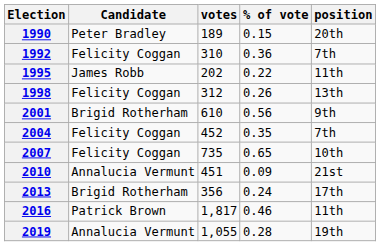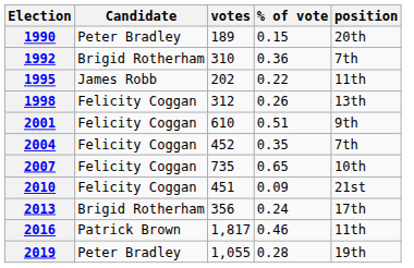1992 | Candidate: Felicity Coggan -> Brigid Rotherham
2001 | Candidate: Brigid Rotherham -> Felicity Coggan
2001 | % of vote: 0.56 -> 0.51
2010 | Candidate: Annalucia Vermunt -> Felicity Coggan
2019 | Candidate: Annalucia Vermunt -> Peter Bradley
